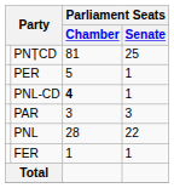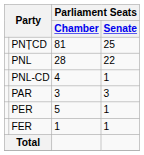rows swapped: PNL <-> PER
PNL-CD | Parliament Seats / Chamber: bold -> normal
